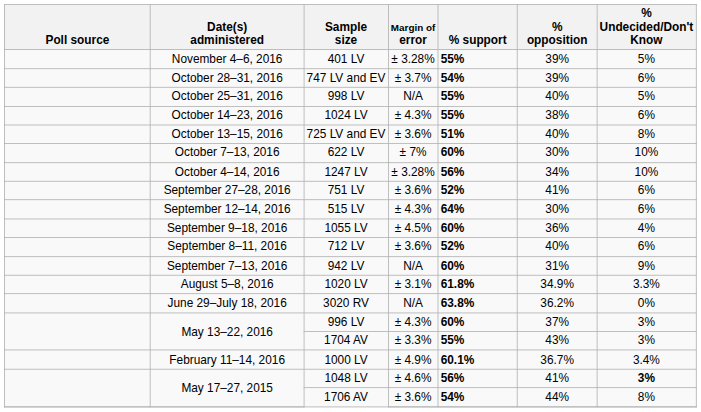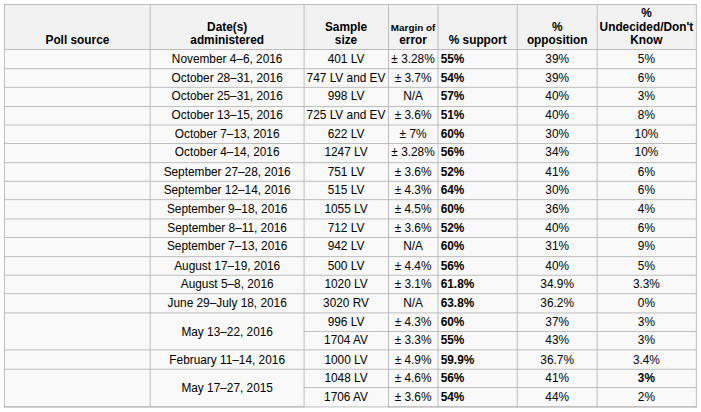998 LV | % support: 55% -> 57%
998 LV | % Undecided/Don't Know: 5% -> 3%
- row: October 14–23, 2016 | 1024 LV | ± 4.3% | 55% | 38% | 6%
+ row: August 17–19, 2016 | 500 LV | ± 4.4% | 56% | 40% | 5%
1000 LV | % support: 60.1% -> 59.9%
May 17–27, 2015 / 1706 AV | % Undecided/Don't Know: 8% -> 2%
